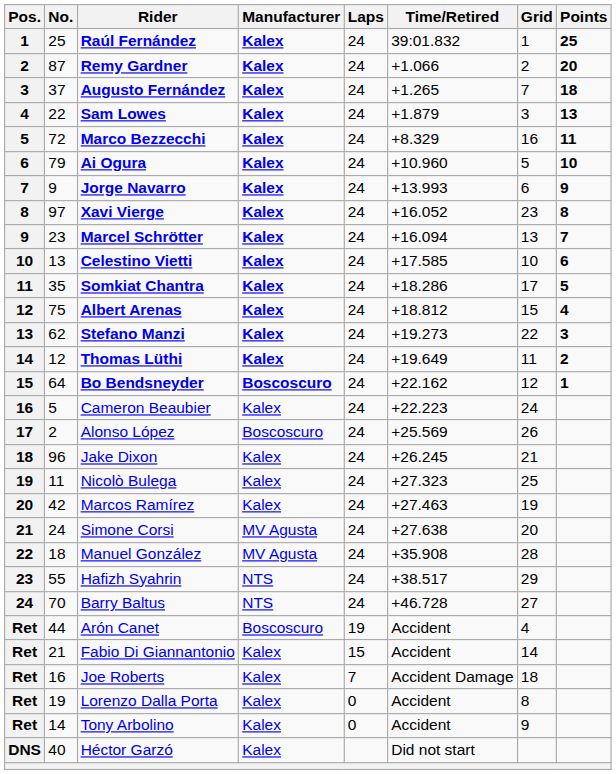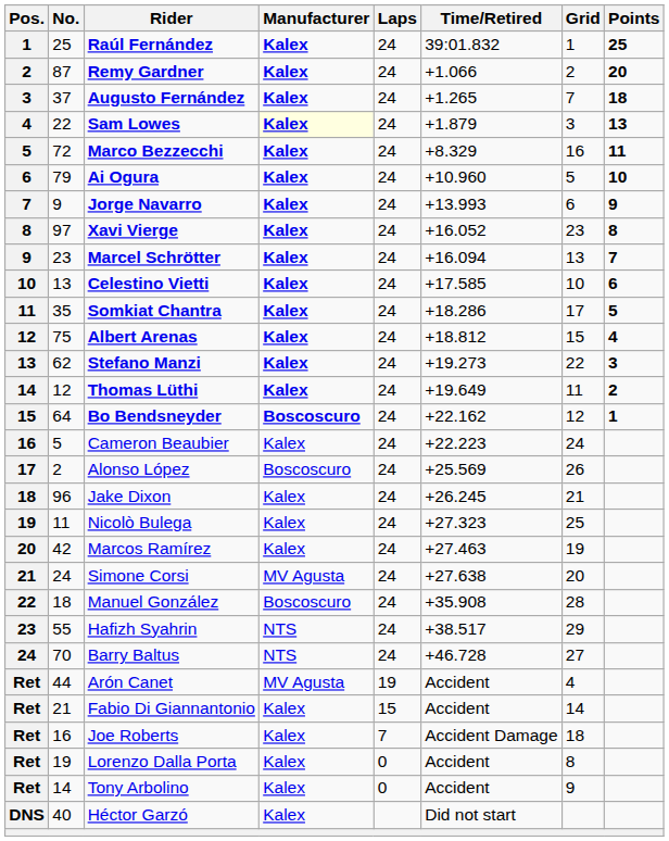Sam Lowes | Manufacturer: no background -> lightyellow background
Manuel González | Manufacturer: MV Agusta -> Boscoscuro
Arón Canet | Manufacturer: Boscoscuro -> MV Agusta
